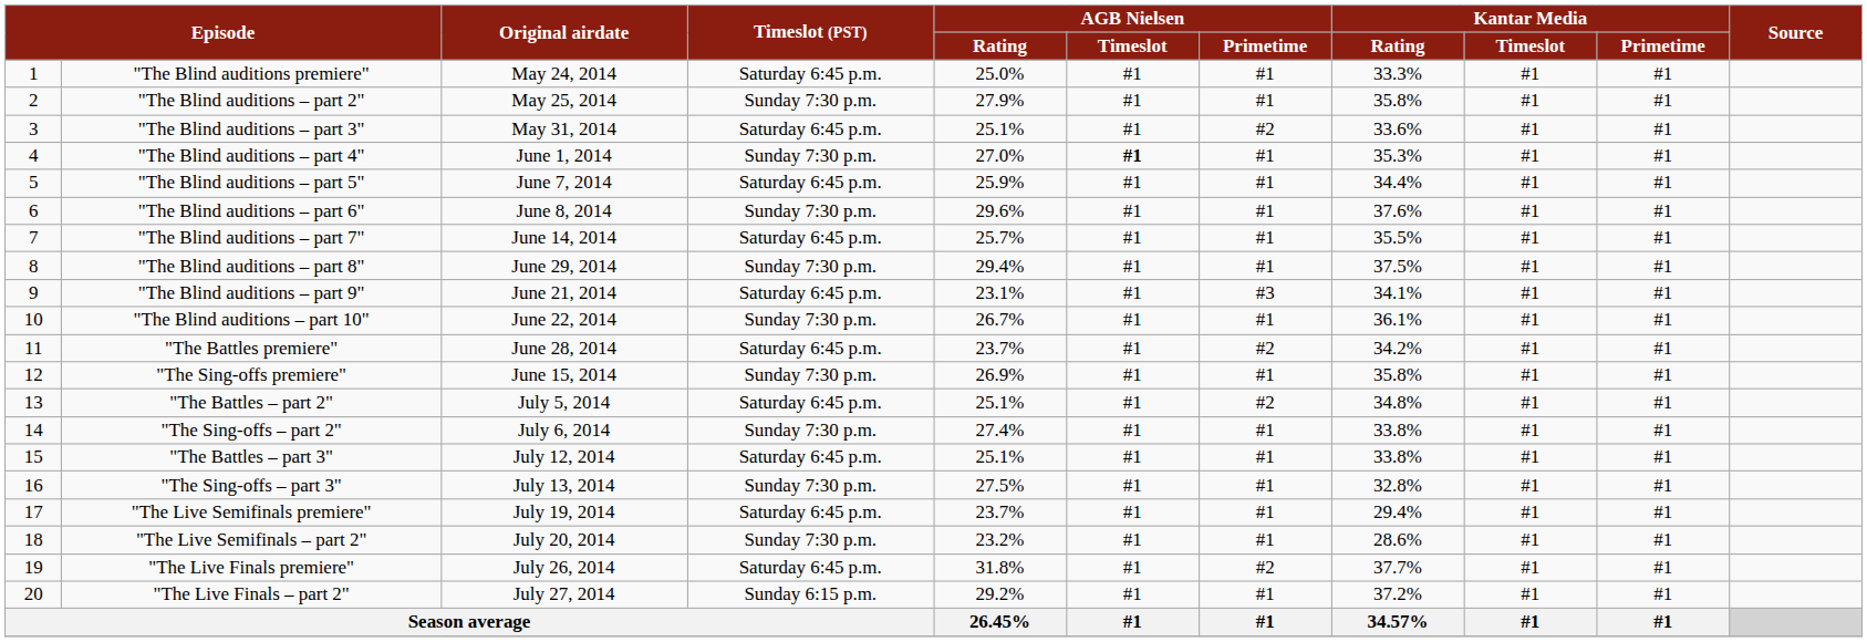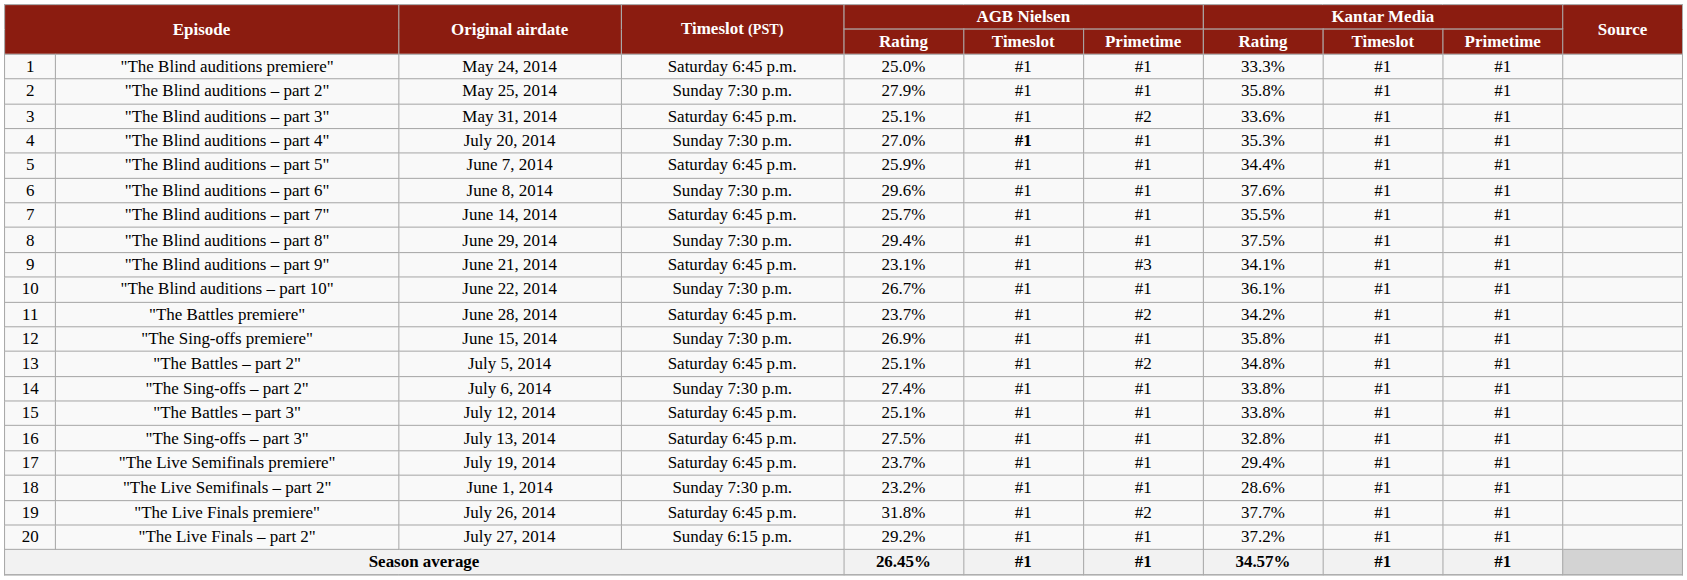"The Blind auditions – part 4" | Original airdate: June 1, 2014 -> July 20, 2014
"The Sing-offs – part 3" | Timeslot (PST): Sunday 7:30 p.m. -> Saturday 6:45 p.m.
"The Live Semifinals – part 2" | Original airdate: July 20, 2014 -> June 1, 2014
